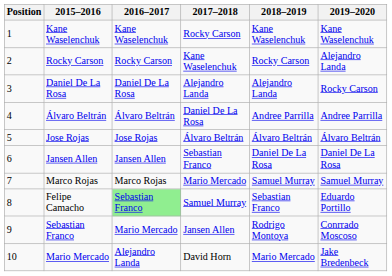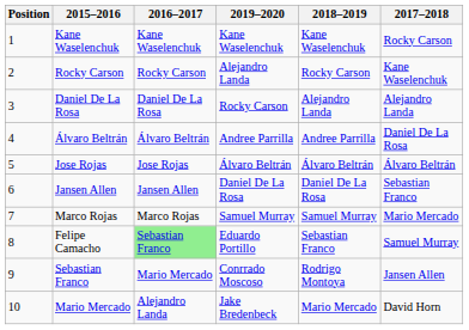columns swapped: 2017–2018 <-> 2019–2020
